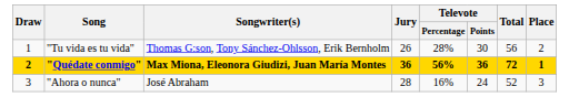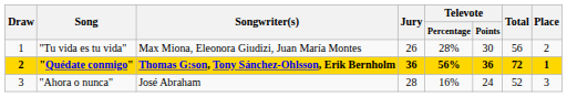"Tu vida es tu vida" | Songwriter(s): Thomas G:son, Tony Sánchez-Ohlsson, Erik Bernholm -> Max Miona, Eleonora Giudizi, Juan María Montes
"Quédate conmigo" | Songwriter(s): Max Miona, Eleonora Giudizi, Juan María Montes -> Thomas G:son, Tony Sánchez-Ohlsson, Erik Bernholm
